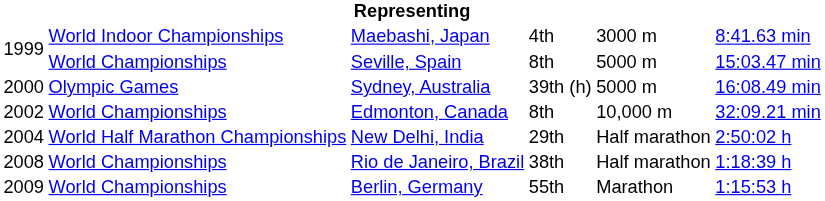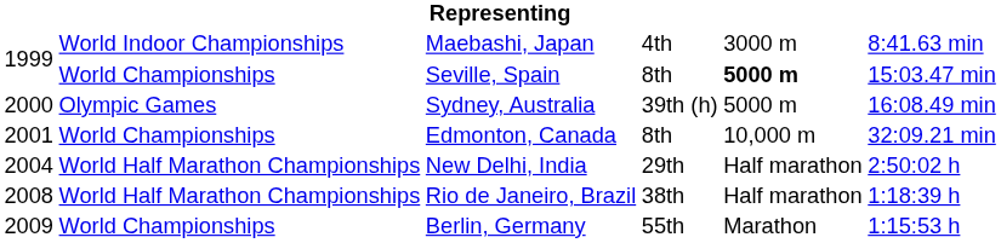Seville, Spain | column 5: normal -> bold
Edmonton, Canada | column 1: 2002 -> 2001
Rio de Janeiro, Brazil | column 2: World Championships -> World Half Marathon Championships
